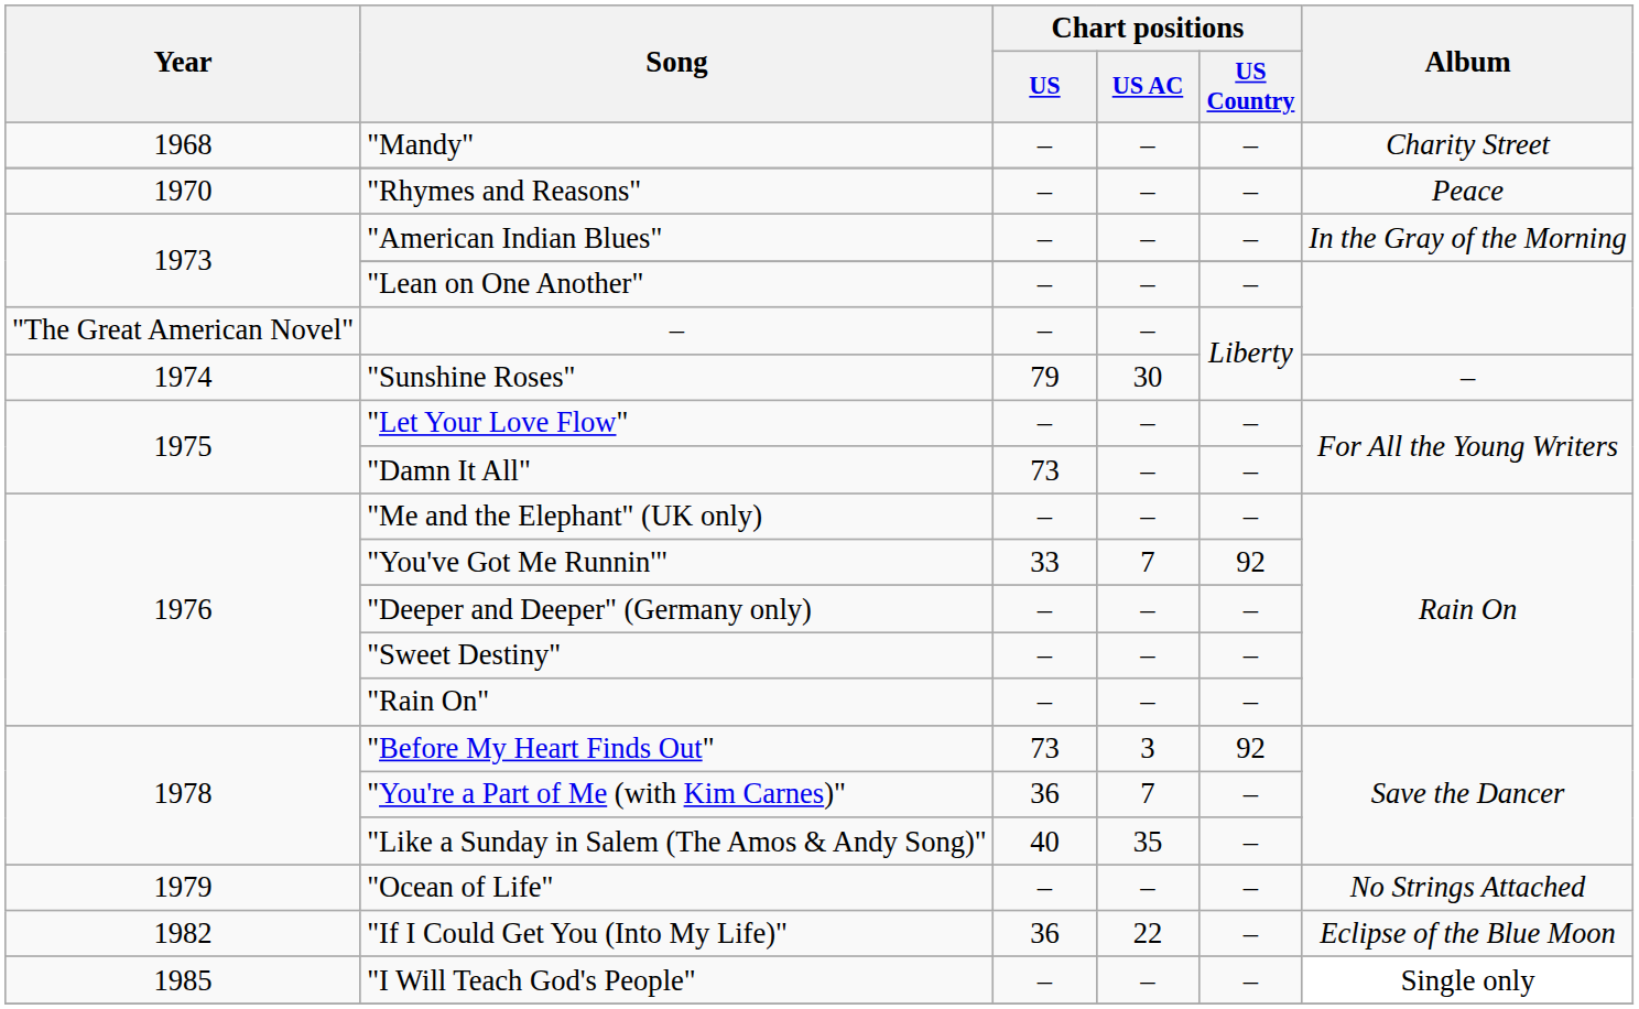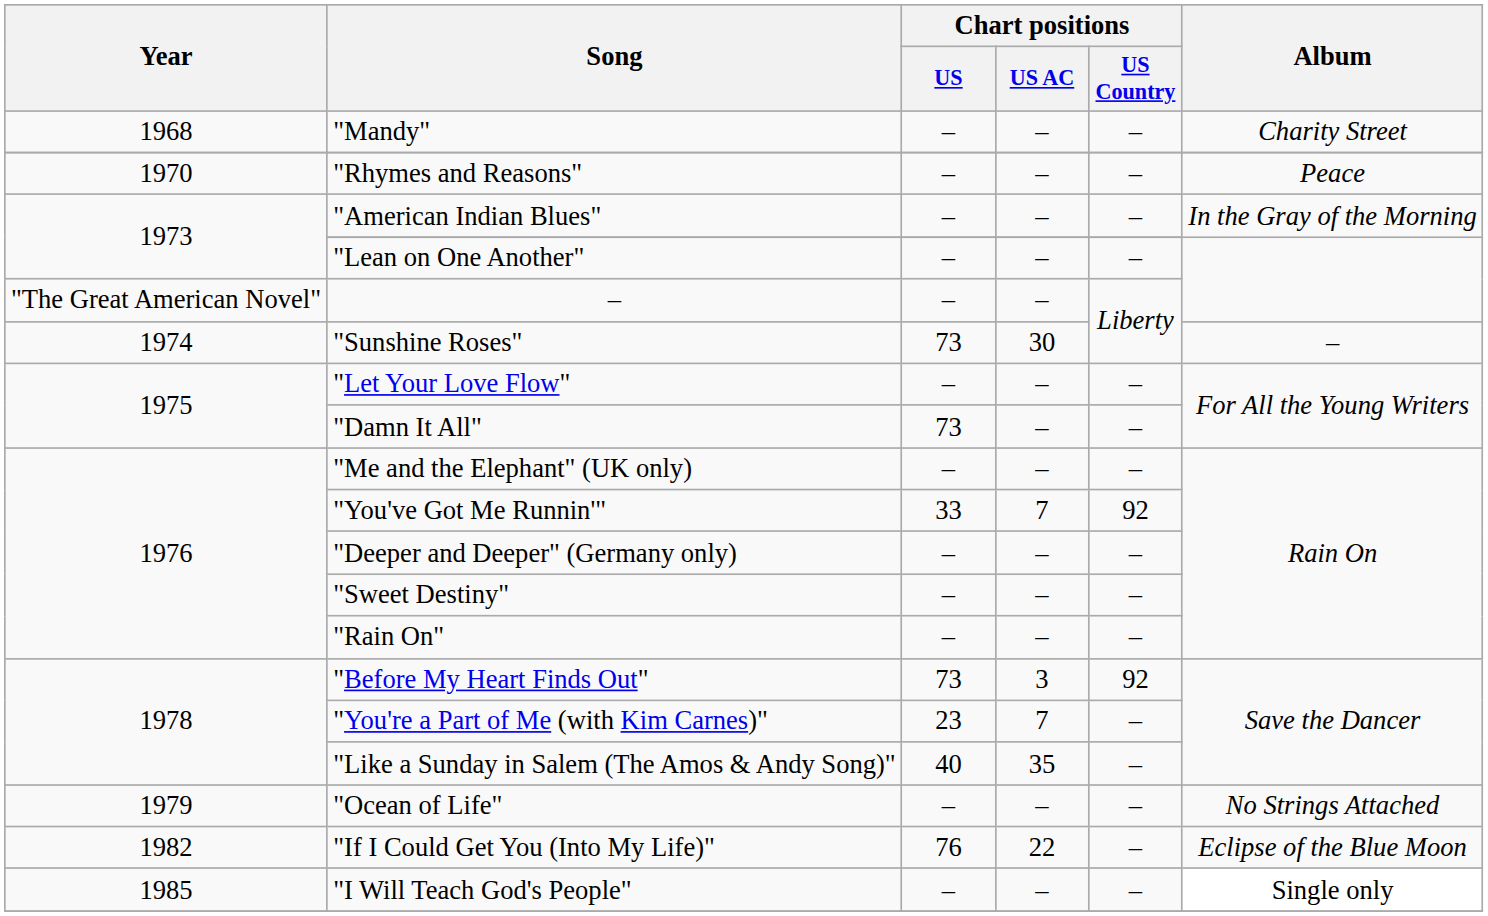"Sunshine Roses" | Chart positions / US: 79 -> 73
"You're a Part of Me (with Kim Carnes)" | Chart positions / US: 36 -> 23
"If I Could Get You (Into My Life)" | Chart positions / US: 36 -> 76
